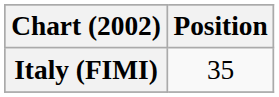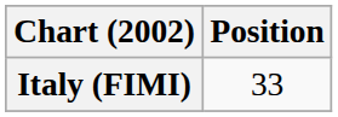Italy (FIMI) | Position: 35 -> 33
